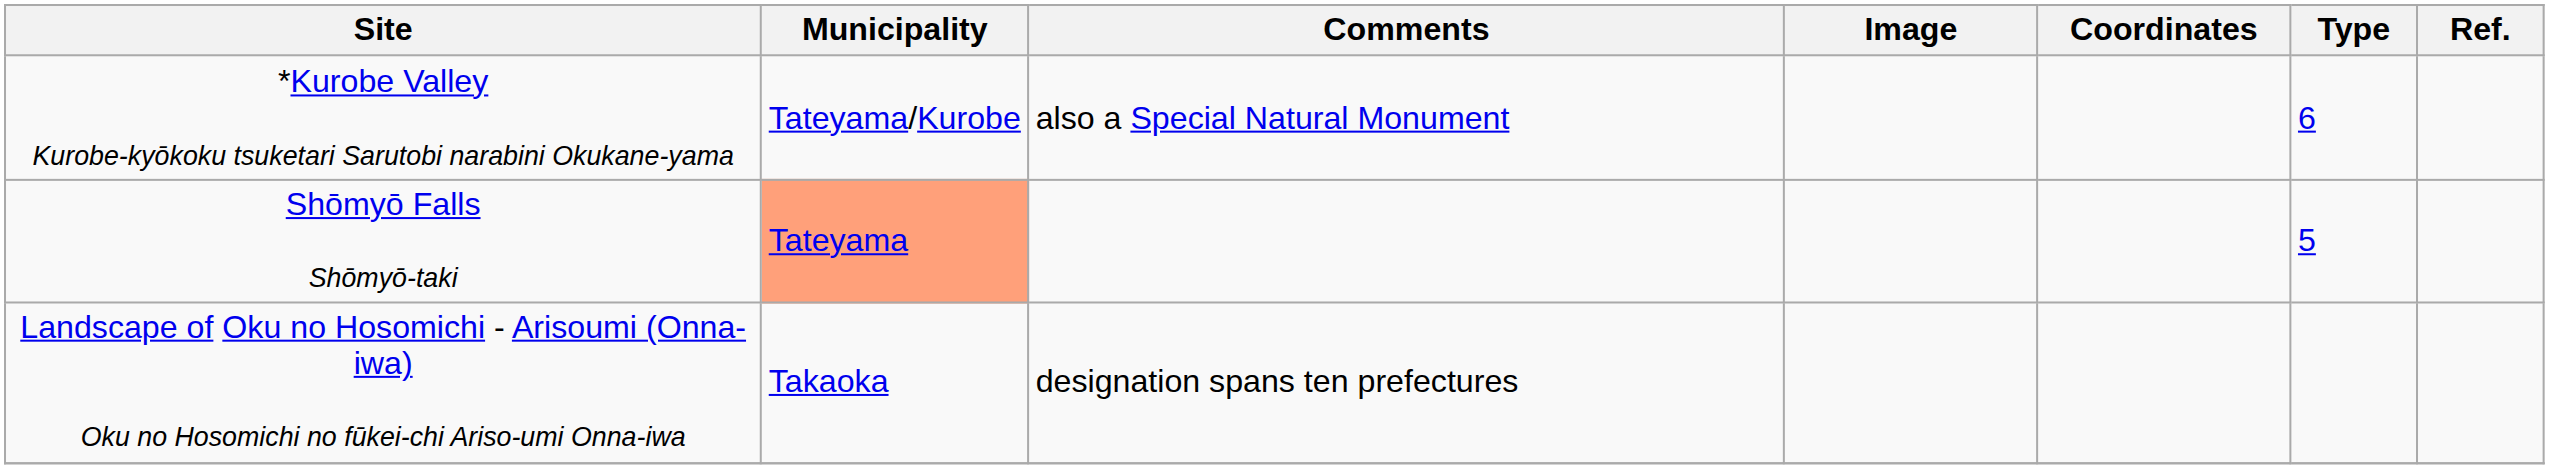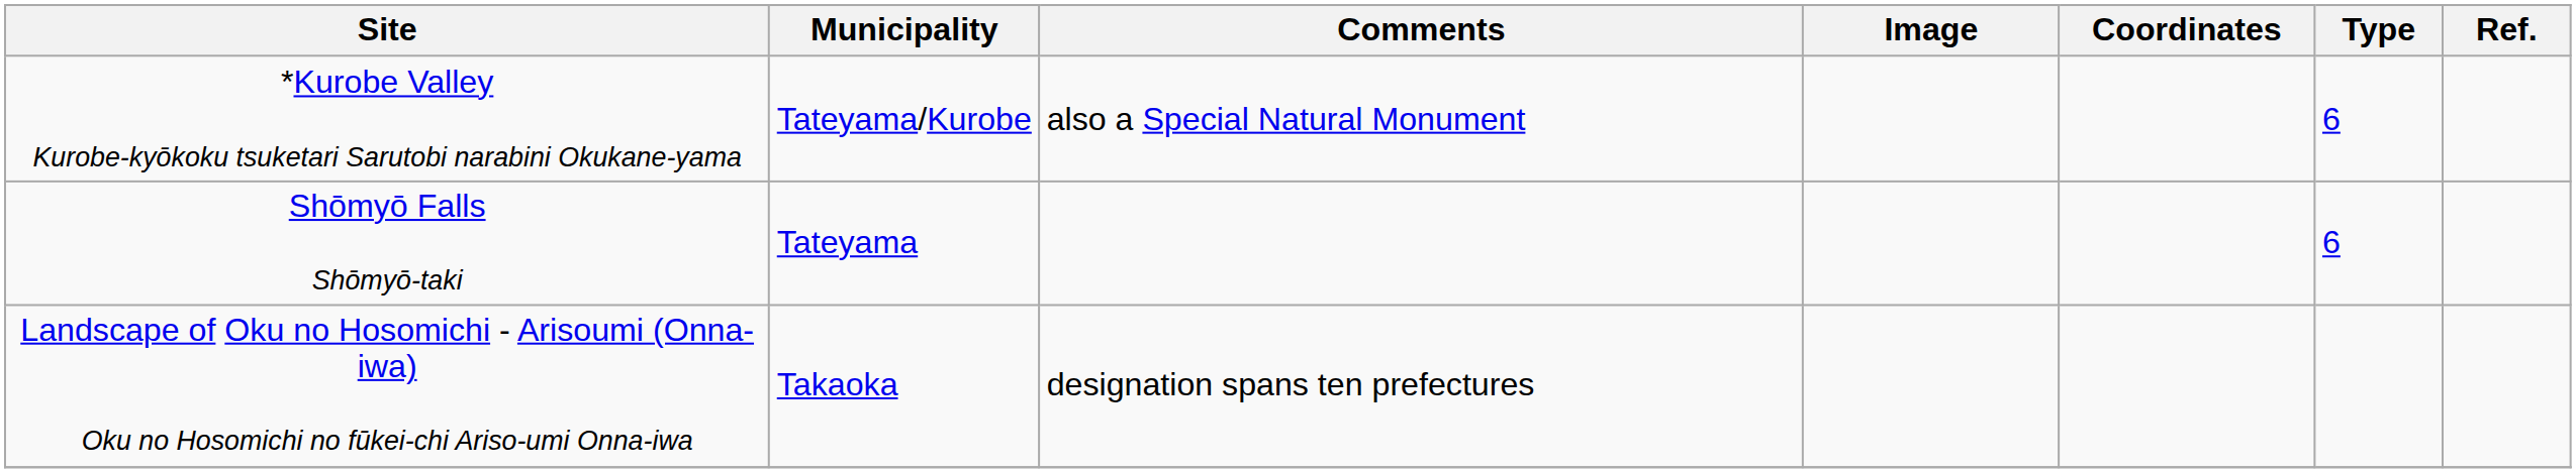Shōmyō Falls Shōmyō-taki | Municipality: lightsalmon background -> no background
Shōmyō Falls Shōmyō-taki | Type: 5 -> 6
